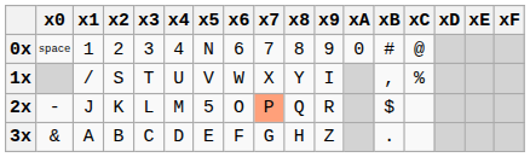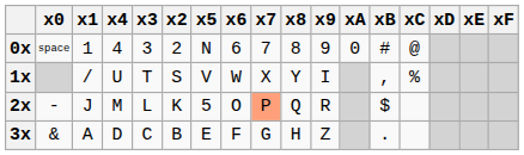columns swapped: x2 <-> x4
